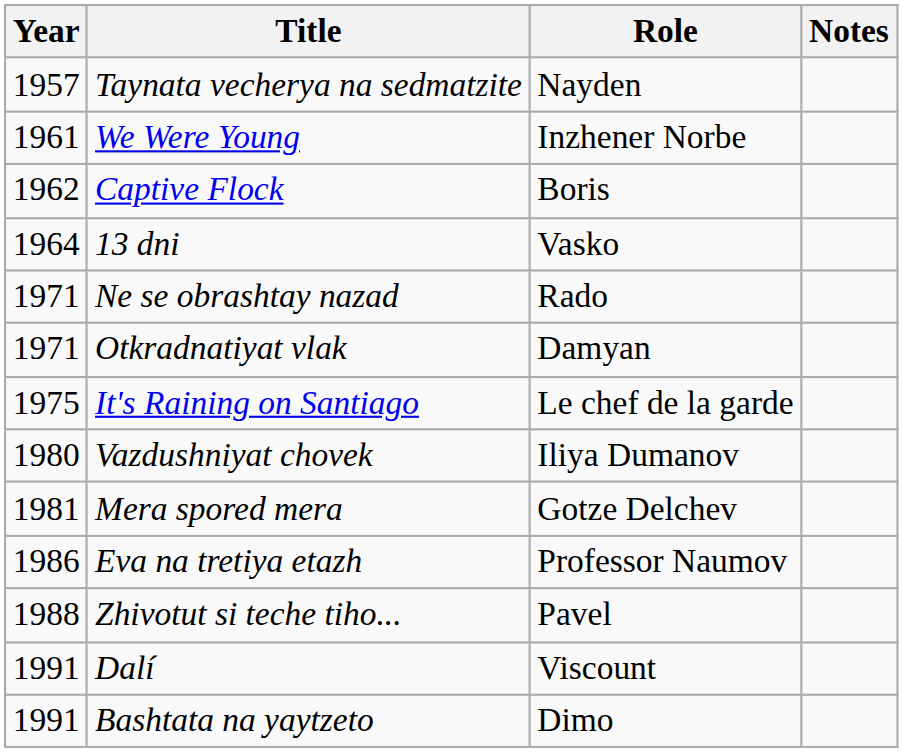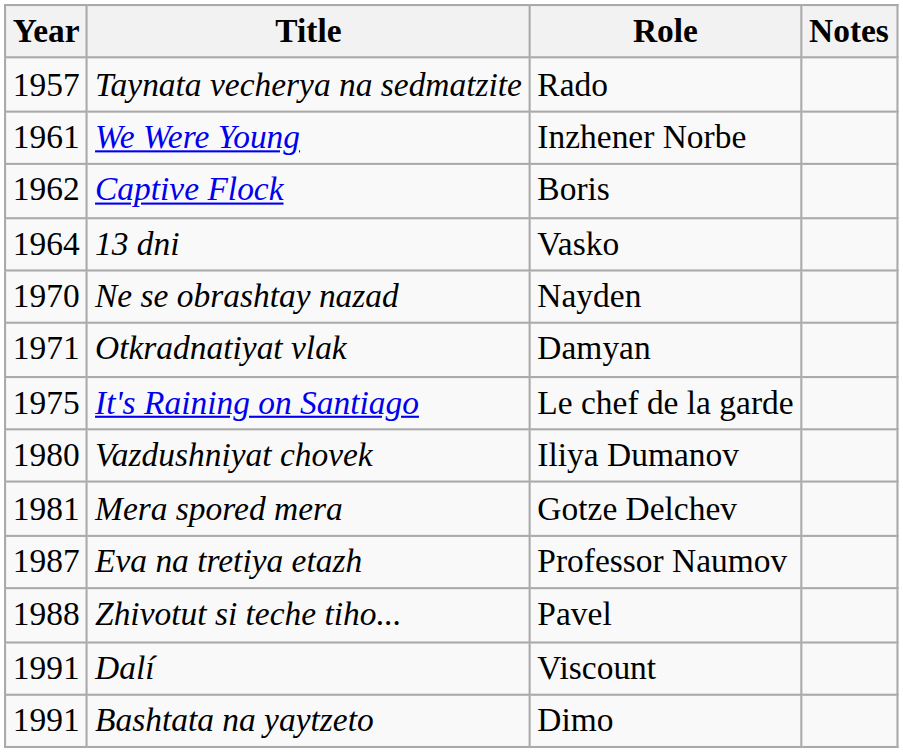Taynata vecherya na sedmatzite | Role: Nayden -> Rado
Ne se obrashtay nazad | Year: 1971 -> 1970
Ne se obrashtay nazad | Role: Rado -> Nayden
Eva na tretiya etazh | Year: 1986 -> 1987
